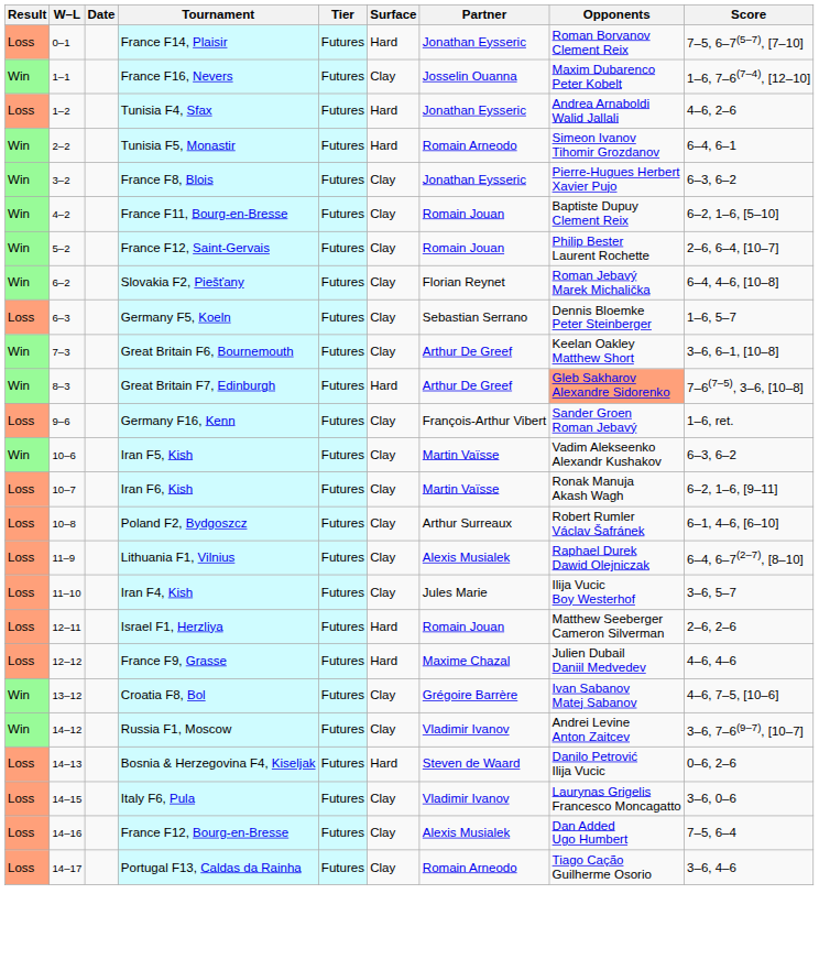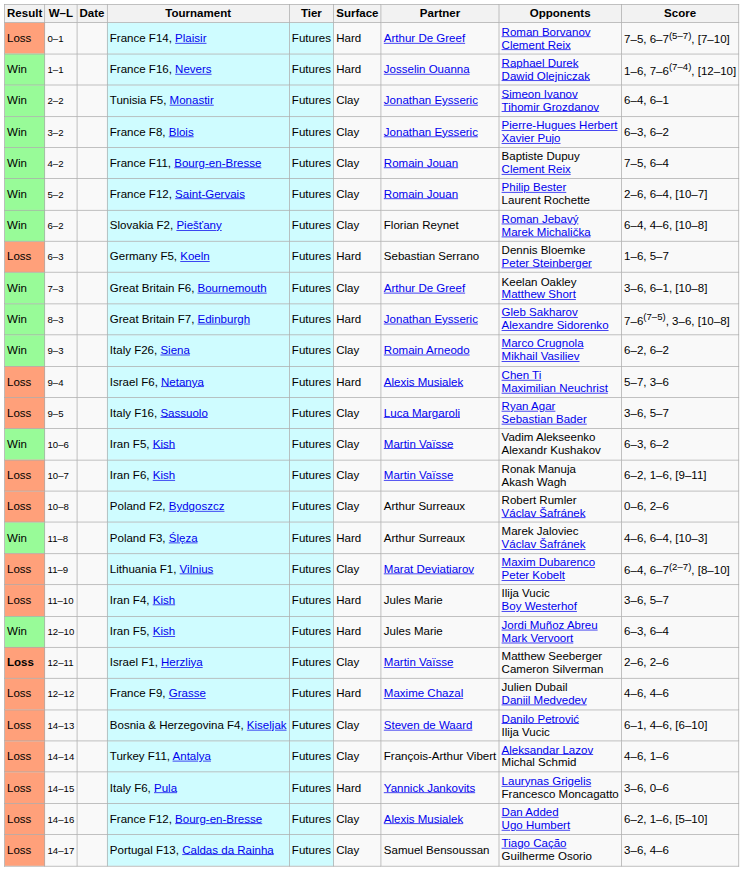France F14, Plaisir | Partner: Jonathan Eysseric -> Arthur De Greef
France F16, Nevers | Surface: Clay -> Hard
France F16, Nevers | Opponents: Maxim Dubarenco Peter Kobelt -> Raphael Durek Dawid Olejniczak
- row: Loss | 1–2 | Tunisia F4, Sfax | Futures | Hard | Jonathan Eysseric | Andrea Arnaboldi Walid Jallali | 4–6, 2–6
Tunisia F5, Monastir | Surface: Hard -> Clay
Tunisia F5, Monastir | Partner: Romain Arneodo -> Jonathan Eysseric
France F11, Bourg-en-Bresse | Score: 6–2, 1–6, [5–10] -> 7–5, 6–4
Germany F5, Koeln | Surface: Clay -> Hard
Great Britain F7, Edinburgh | Partner: Arthur De Greef -> Jonathan Eysseric
Great Britain F7, Edinburgh | Opponents: lightsalmon background -> no background
+ row: Win | 9–3 | Italy F26, Siena | Futures | Clay | Romain Arneodo | Marco Crugnola Mikhail Vasiliev | 6–2, 6–2
+ row: Loss | 9–4 | Israel F6, Netanya | Futures | Hard | Alexis Musialek | Chen Ti Maximilian Neuchrist | 5–7, 3–6
+ row: Loss | 9–5 | Italy F16, Sassuolo | Futures | Clay | Luca Margaroli | Ryan Agar Sebastian Bader | 3–6, 5–7
- row: Loss | 9–6 | Germany F16, Kenn | Futures | Clay | François-Arthur Vibert | Sander Groen Roman Jebavý | 1–6, ret.
Poland F2, Bydgoszcz | Score: 6–1, 4–6, [6–10] -> 0–6, 2–6
+ row: Win | 11–8 | Poland F3, Ślęza | Futures | Hard | Arthur Surreaux | Marek Jaloviec Václav Šafránek | 4–6, 6–4, [10–3]
Lithuania F1, Vilnius | Partner: Alexis Musialek -> Marat Deviatiarov
Lithuania F1, Vilnius | Opponents: Raphael Durek Dawid Olejniczak -> Maxim Dubarenco Peter Kobelt
Iran F4, Kish | Surface: Clay -> Hard
+ row: Win | 12–10 | Iran F5, Kish | Futures | Hard | Jules Marie | Jordi Muñoz Abreu Mark Vervoort | 6–3, 6–4
Israel F1, Herzliya | Result: normal -> bold
Israel F1, Herzliya | Surface: Hard -> Clay
Israel F1, Herzliya | Partner: Romain Jouan -> Martin Vaïsse
- row: Win | 13–12 | Croatia F8, Bol | Futures | Clay | Grégoire Barrère | Ivan Sabanov Matej Sabanov | 4–6, 7–5, [10–6]
- row: Win | 14–12 | Russia F1, Moscow | Futures | Clay | Vladimir Ivanov | Andrei Levine Anton Zaitcev | 3–6, 7–6(9–7), [10–7]
Bosnia & Herzegovina F4, Kiseljak | Surface: Hard -> Clay
Bosnia & Herzegovina F4, Kiseljak | Score: 0–6, 2–6 -> 6–1, 4–6, [6–10]
+ row: Loss | 14–14 | Turkey F11, Antalya | Futures | Clay | François-Arthur Vibert | Aleksandar Lazov Michal Schmid | 4–6, 1–6
Italy F6, Pula | Surface: Clay -> Hard
Italy F6, Pula | Partner: Vladimir Ivanov -> Yannick Jankovits
France F12, Bourg-en-Bresse | Score: 7–5, 6–4 -> 6–2, 1–6, [5–10]
Portugal F13, Caldas da Rainha | Partner: Romain Arneodo -> Samuel Bensoussan
